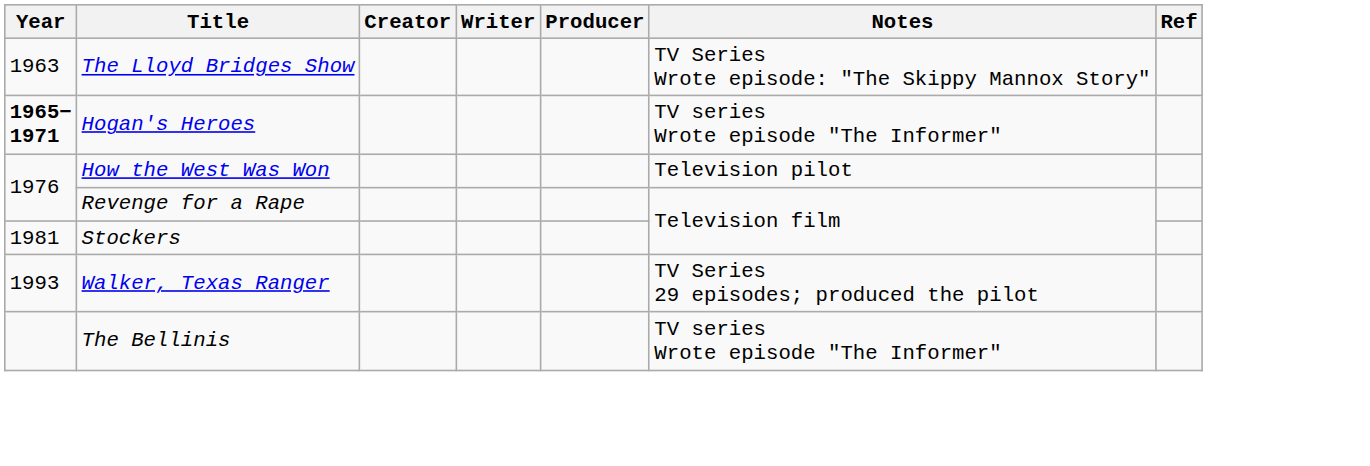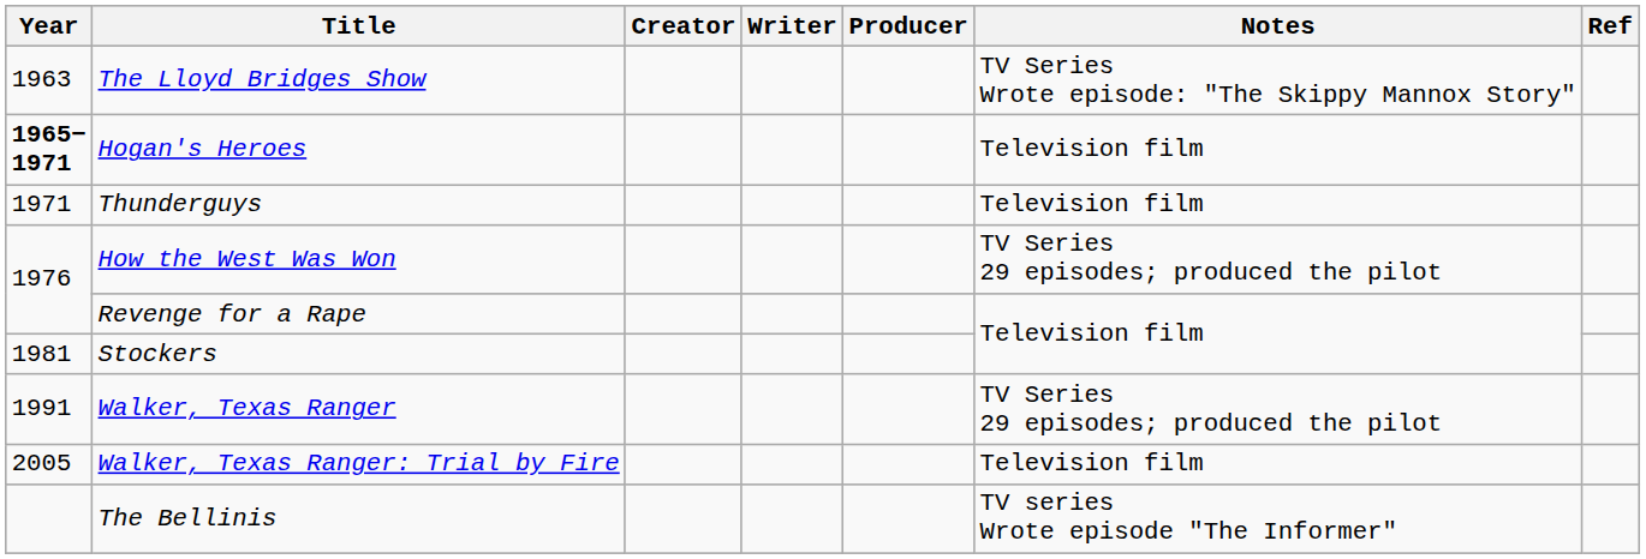Hogan's Heroes | Notes: TV series Wrote episode "The Informer" -> Television film
+ row: 1971 | Thunderguys | Television film
How the West Was Won | Notes: Television pilot -> TV Series 29 episodes; produced the pilot
Walker, Texas Ranger | Year: 1993 -> 1991
+ row: 2005 | Walker, Texas Ranger: Trial by Fire | Television film
